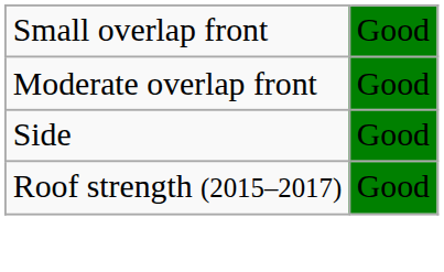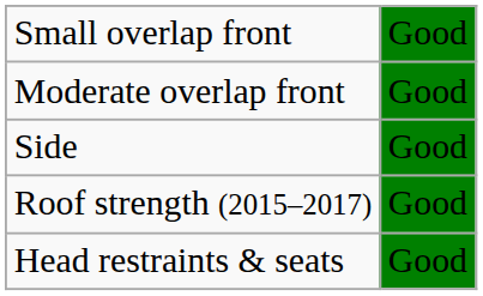+ row: Head restraints & seats | Good
